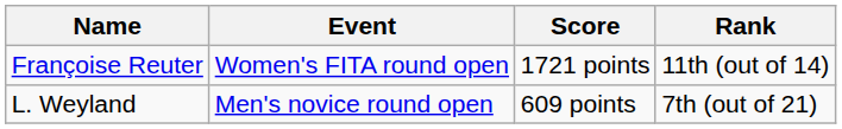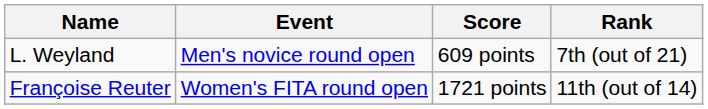rows swapped: Françoise Reuter <-> L. Weyland
